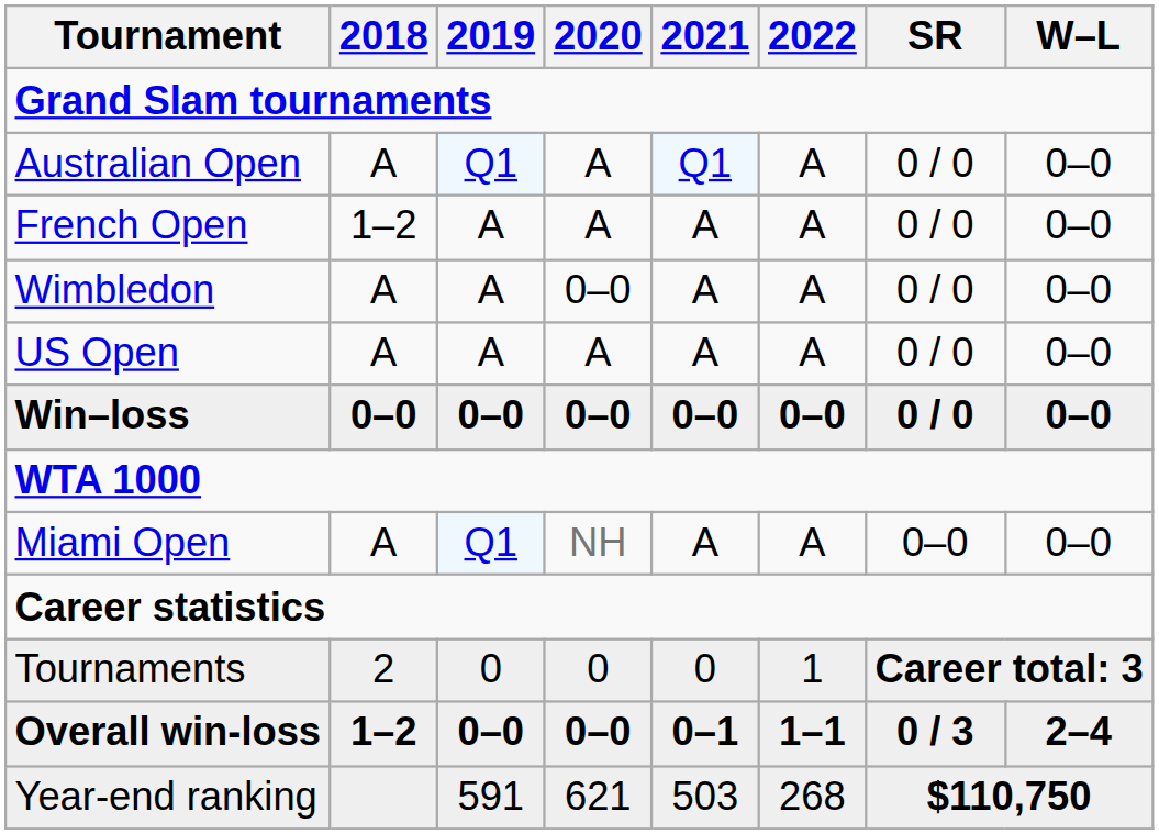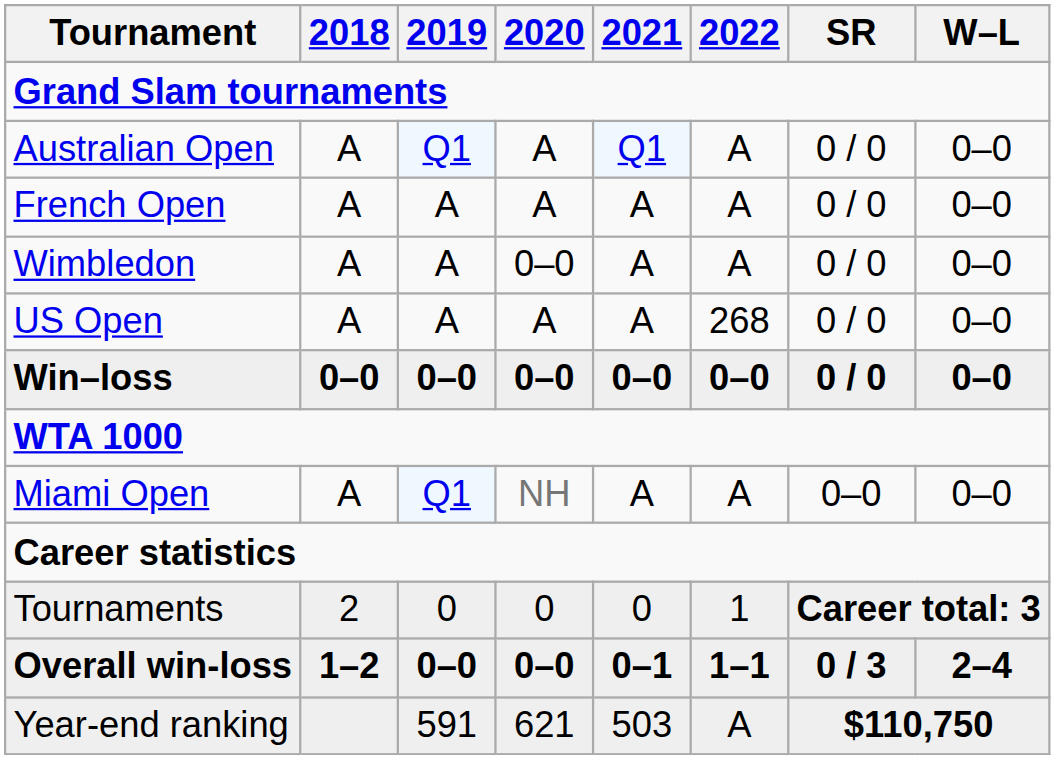French Open | 2018: 1–2 -> A
US Open | 2022: A -> 268
Year-end ranking | 2022: 268 -> A
